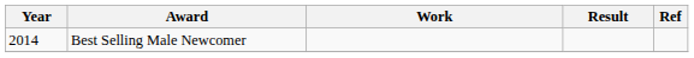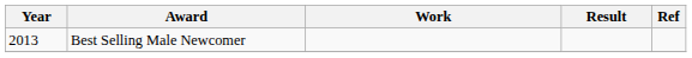Best Selling Male Newcomer | Year: 2014 -> 2013
